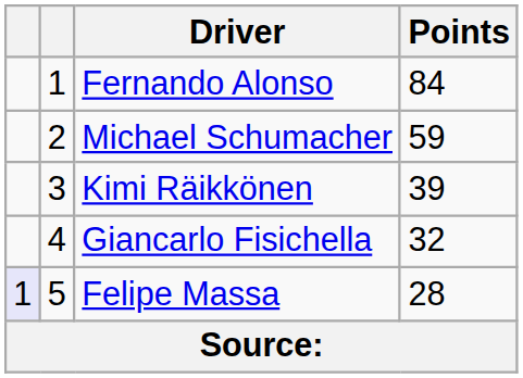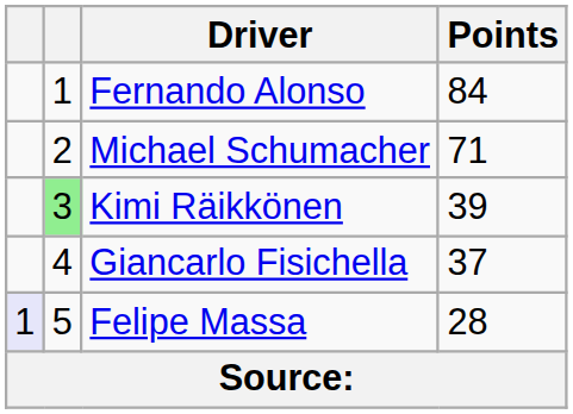Michael Schumacher | Points: 59 -> 71
Kimi Räikkönen | column 2: no background -> lightgreen background
Giancarlo Fisichella | Points: 32 -> 37
